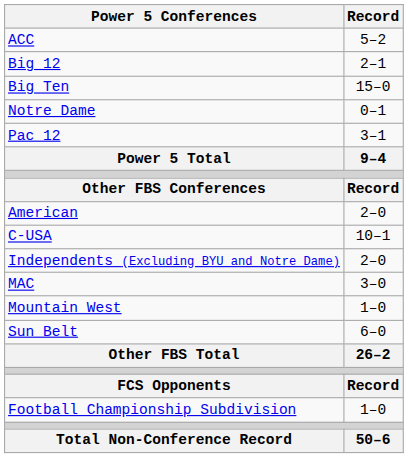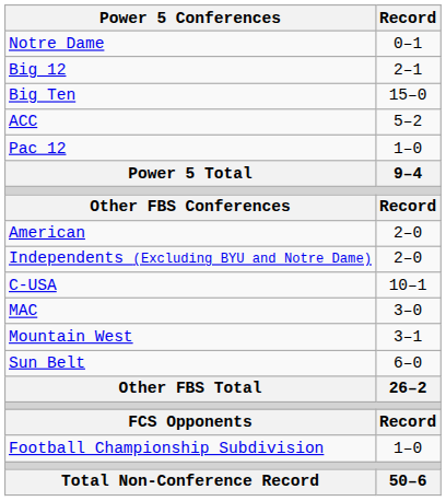rows swapped: ACC <-> Notre Dame
Pac 12 | Record: 3–1 -> 1–0
rows swapped: C-USA <-> Independents (Excluding BYU and Notre Dame)
Mountain West | Record: 1–0 -> 3–1
